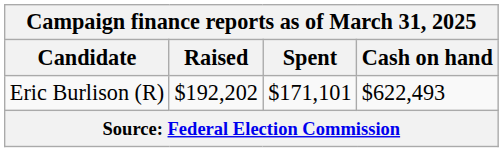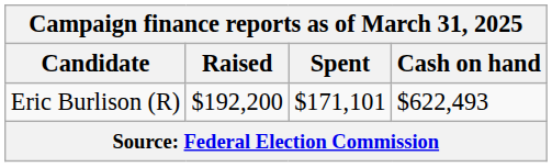Eric Burlison (R) | Raised: $192,202 -> $192,200
